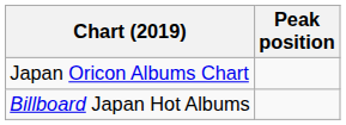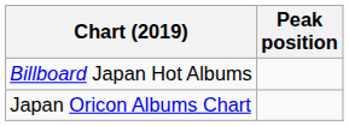rows swapped: Japan Oricon Albums Chart <-> Billboard Japan Hot Albums
